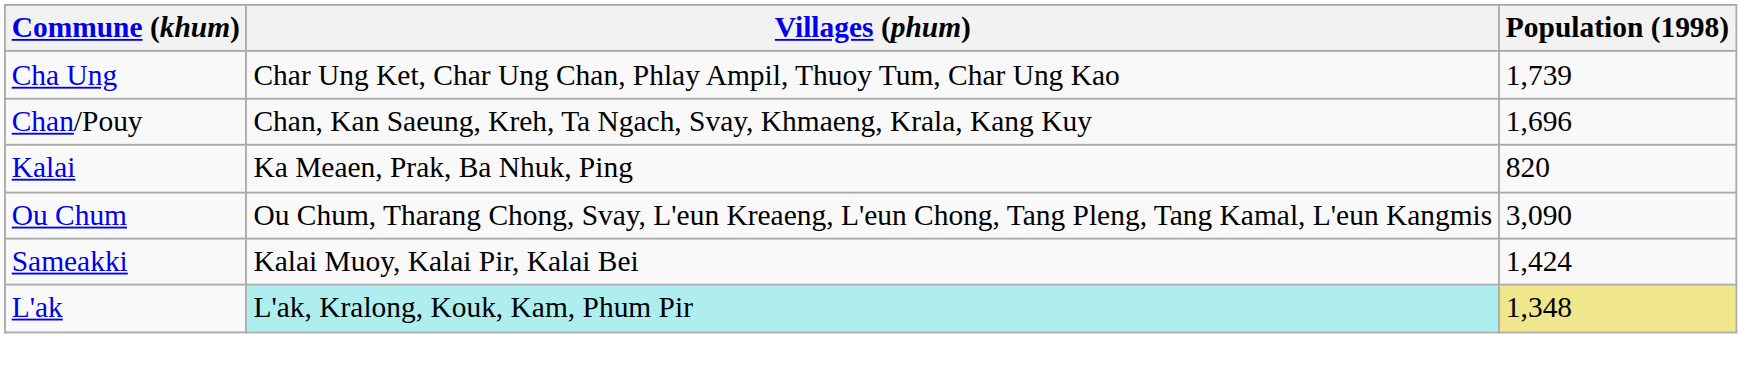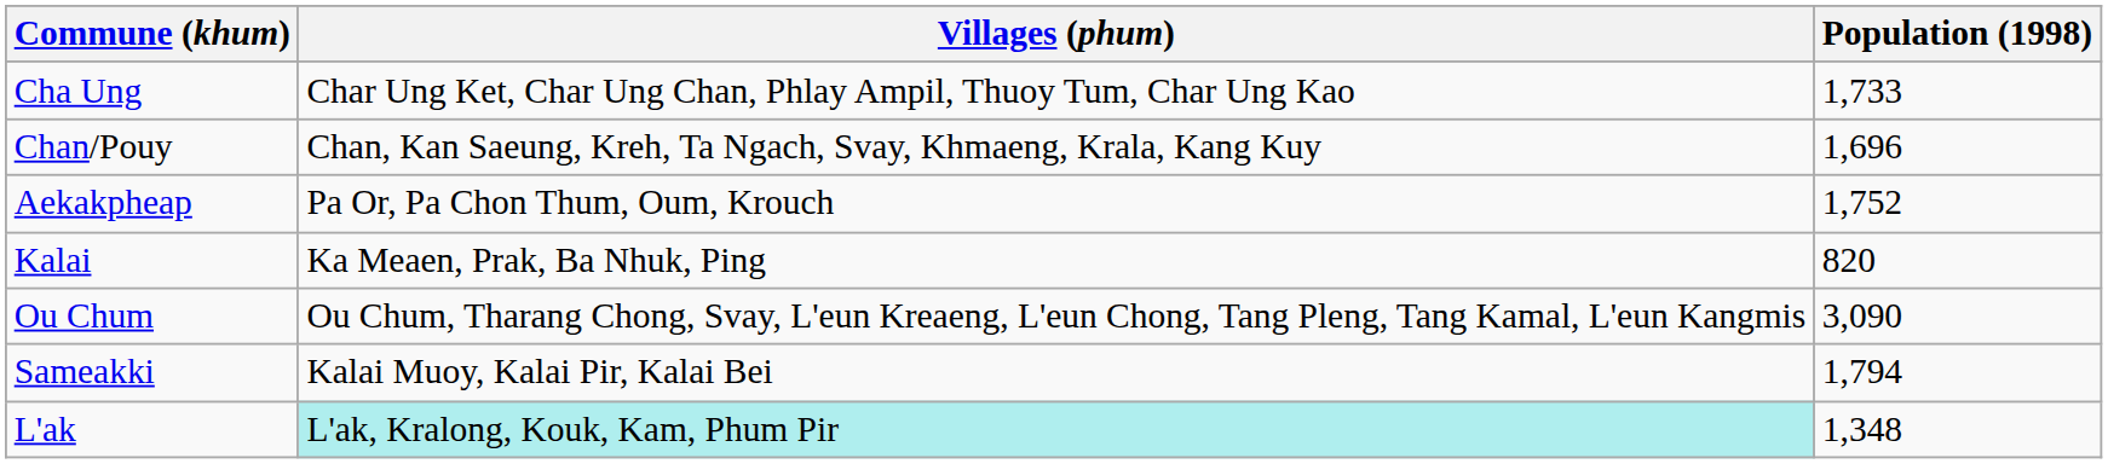Cha Ung | Population (1998): 1,739 -> 1,733
+ row: Aekakpheap | Pa Or, Pa Chon Thum, Oum, Krouch | 1,752
Sameakki | Population (1998): 1,424 -> 1,794
L'ak | Population (1998): khaki background -> no background
